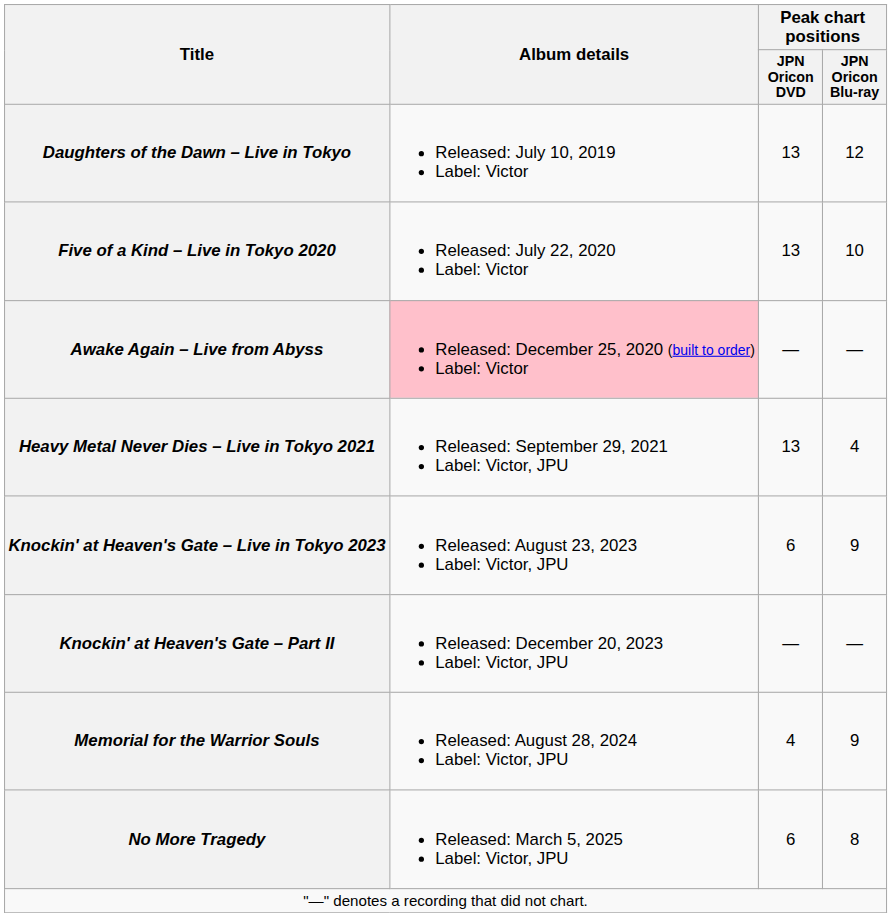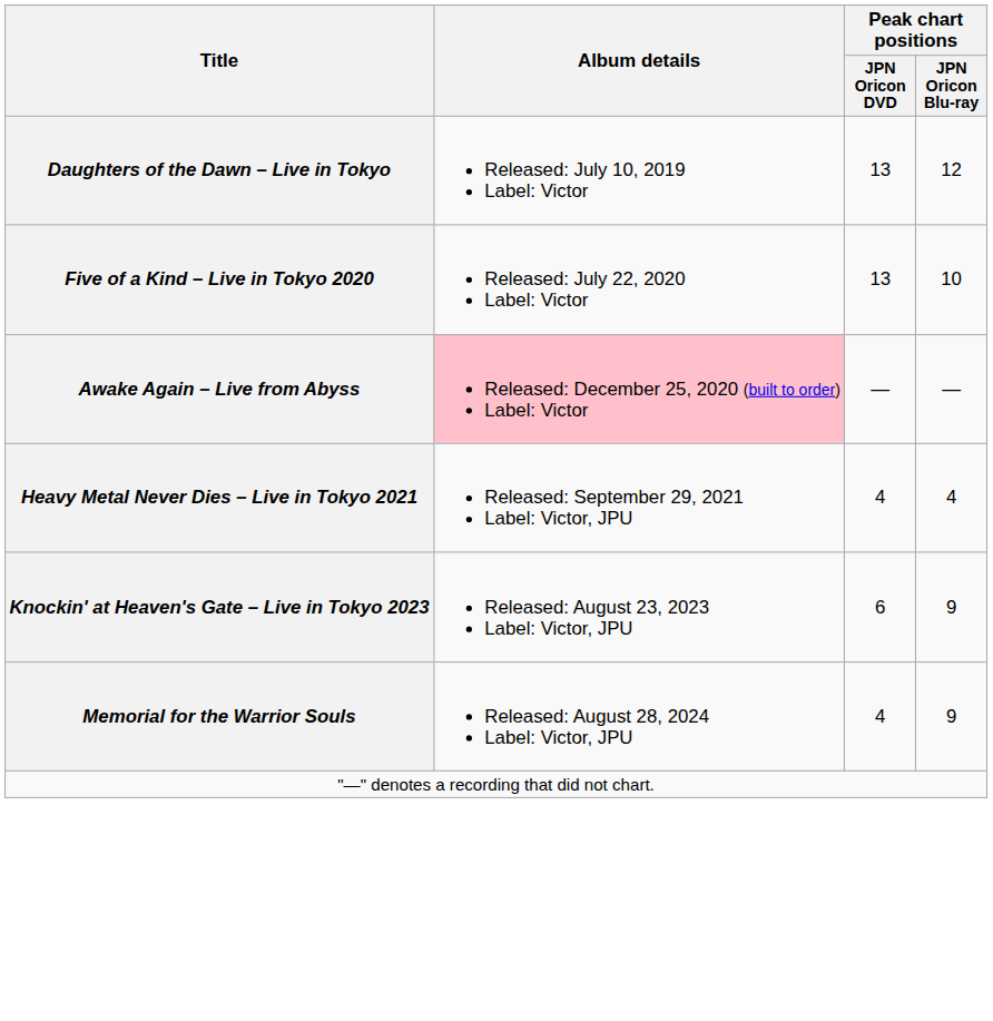Heavy Metal Never Dies – Live in Tokyo 2021 | Peak chart positions / JPN Oricon DVD: 13 -> 4
- row: Knockin' at Heaven's Gate – Part II | Released: December 20, 2023 Label: Victor, JPU | — | —
- row: No More Tragedy | Released: March 5, 2025 Label: Victor, JPU | 6 | 8
